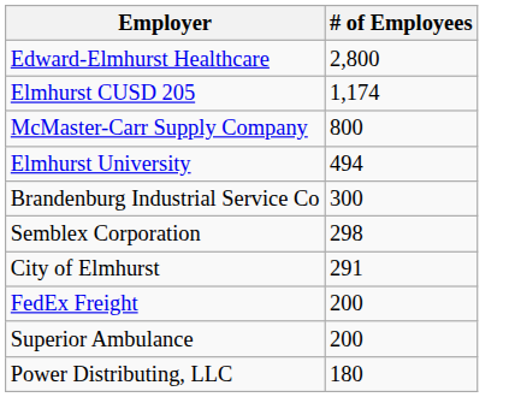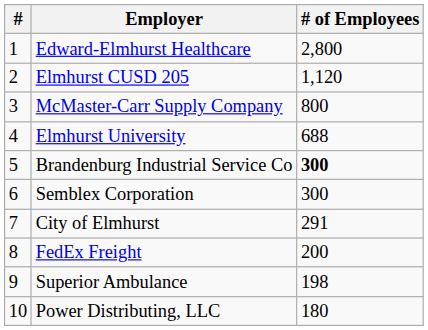+ column: # | 1 | 2 | 3 | 4 | 5 | 6 | 7 | 8 | 9 | 10
Elmhurst CUSD 205 | # of Employees: 1,174 -> 1,120
Elmhurst University | # of Employees: 494 -> 688
Brandenburg Industrial Service Co | # of Employees: normal -> bold
Semblex Corporation | # of Employees: 298 -> 300
Superior Ambulance | # of Employees: 200 -> 198
